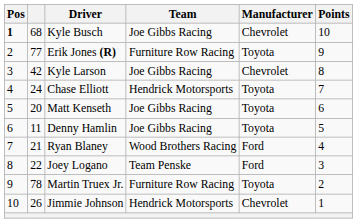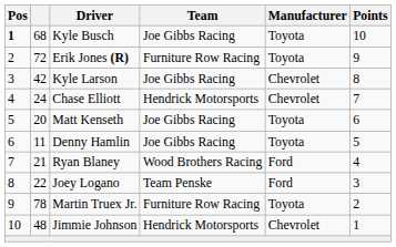Kyle Busch | Manufacturer: Chevrolet -> Toyota
Erik Jones (R) | column 2: 77 -> 72
Chase Elliott | Manufacturer: Toyota -> Chevrolet
Jimmie Johnson | column 2: 26 -> 48
